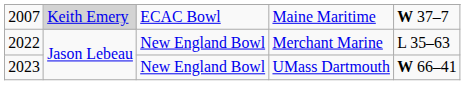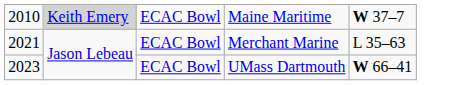Maine Maritime | column 1: 2007 -> 2010
Merchant Marine | column 1: 2022 -> 2021
Merchant Marine | column 3: New England Bowl -> ECAC Bowl
UMass Dartmouth | column 3: New England Bowl -> ECAC Bowl
